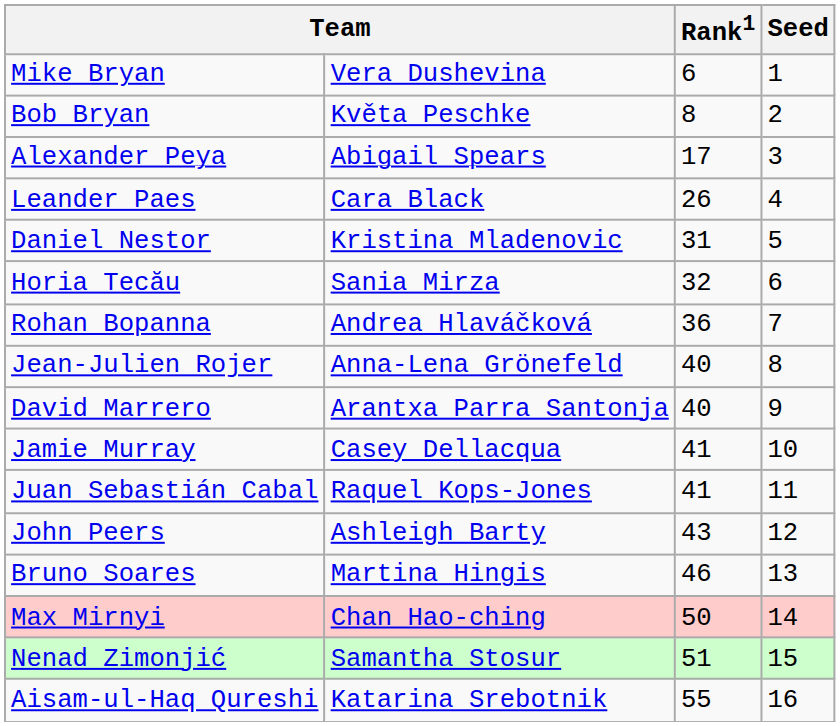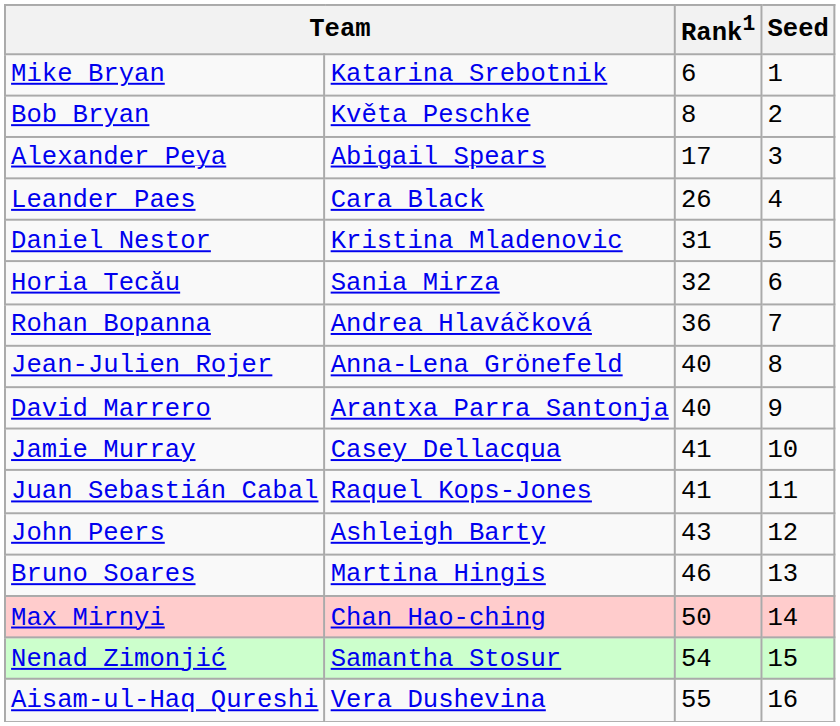Mike Bryan | column 2: Vera Dushevina -> Katarina Srebotnik
Nenad Zimonjić | Rank1: 51 -> 54
Aisam-ul-Haq Qureshi | column 2: Katarina Srebotnik -> Vera Dushevina
